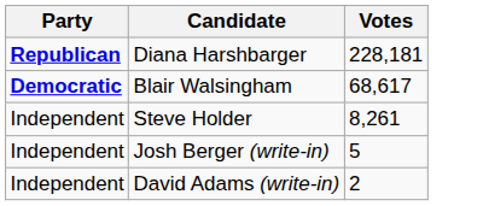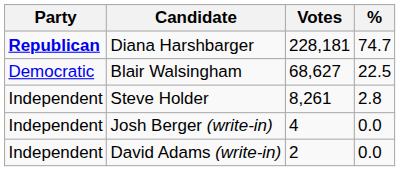+ column: % | 74.7 | 22.5 | 2.8 | 0.0 | 0.0
Blair Walsingham | Party: bold -> normal
Blair Walsingham | Votes: 68,617 -> 68,627
Josh Berger (write-in) | Votes: 5 -> 4
